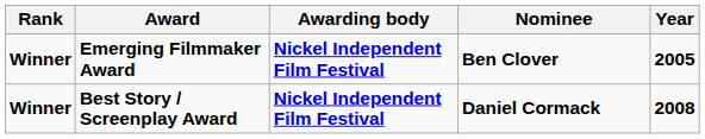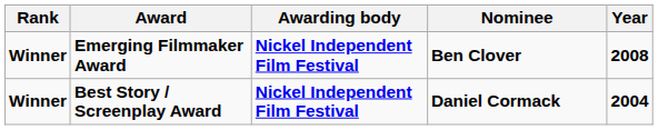Emerging Filmmaker Award | Year: 2005 -> 2008
Best Story / Screenplay Award | Year: 2008 -> 2004
